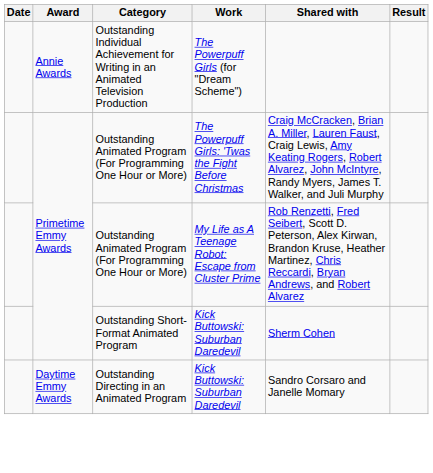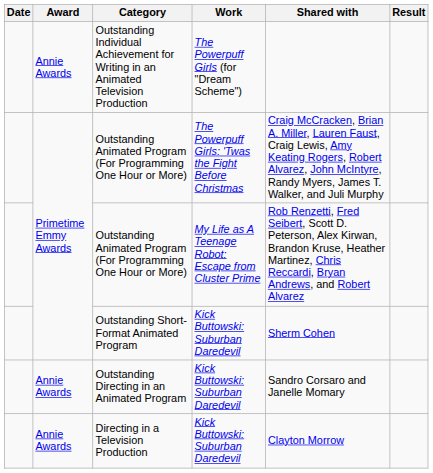Outstanding Directing in an Animated Program | Award: Daytime Emmy Awards -> Annie Awards
+ row: Annie Awards | Directing in a Television Production | Kick Buttowski: Suburban Daredevil | Clayton Morrow
